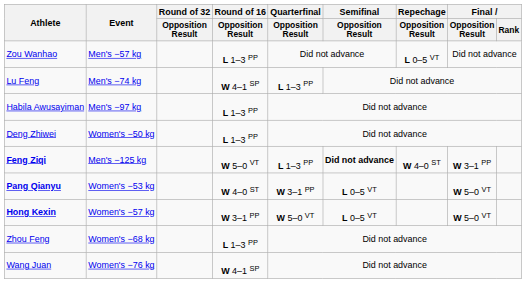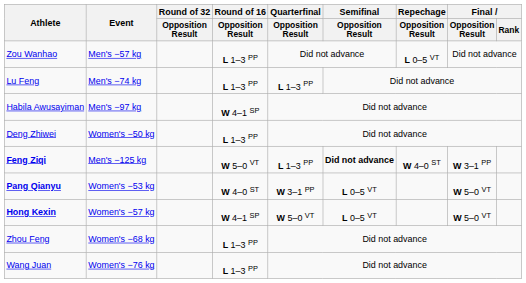Lu Feng | Round of 16 / Opposition Result: W 4–1 SP -> L 1–3 PP
Habila Awusayiman | Round of 16 / Opposition Result: L 1–3 PP -> W 4–1 SP
Hong Kexin | Round of 16 / Opposition Result: W 3–1 PP -> W 4–1 SP
Wang Juan | Round of 16 / Opposition Result: W 4–1 SP -> L 1–3 PP
